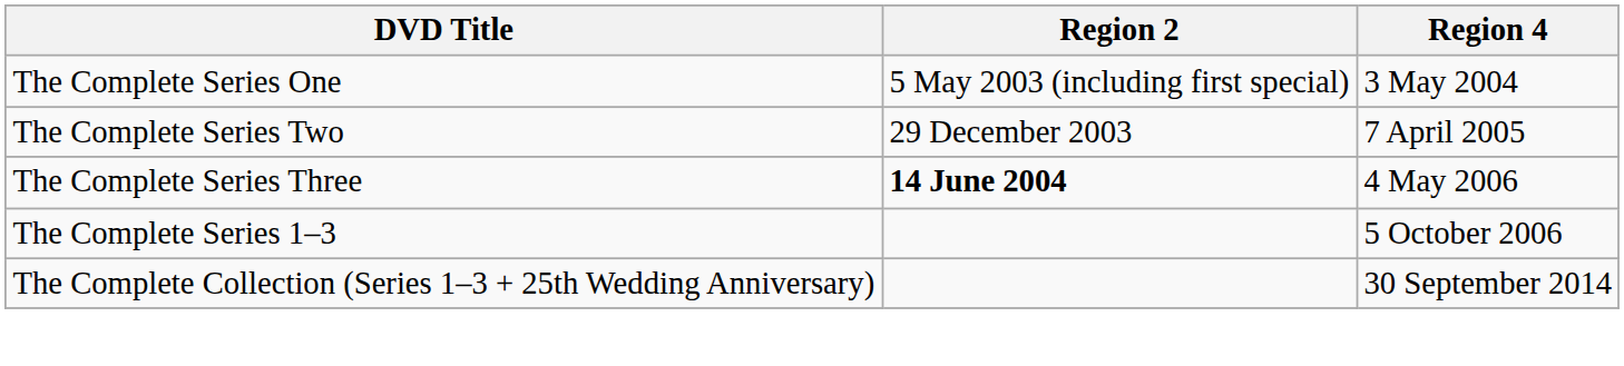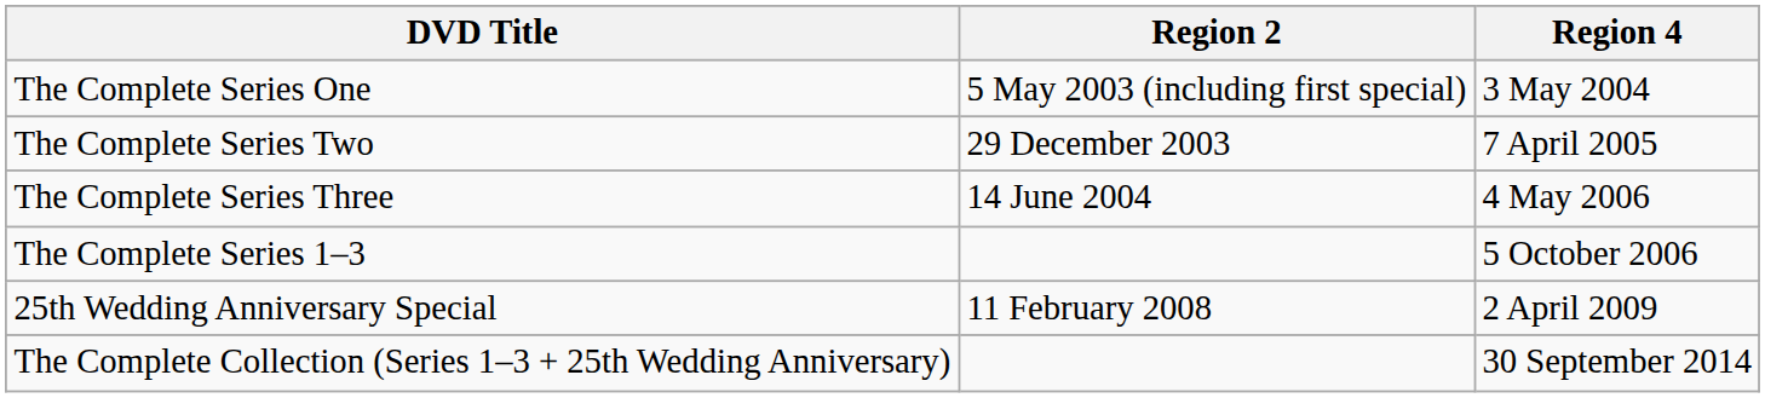The Complete Series Three | Region 2: bold -> normal
+ row: 25th Wedding Anniversary Special | 11 February 2008 | 2 April 2009
